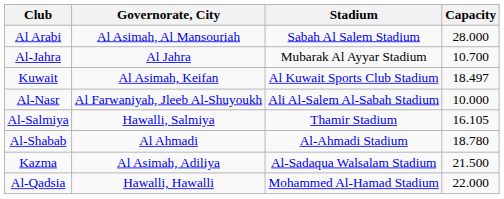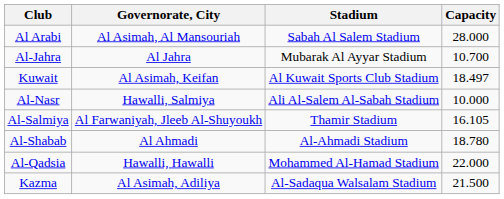Al-Nasr | Governorate, City: Al Farwaniyah, Jleeb Al-Shuyoukh -> Hawalli, Salmiya
Al-Salmiya | Governorate, City: Hawalli, Salmiya -> Al Farwaniyah, Jleeb Al-Shuyoukh
rows swapped: Kazma <-> Al-Qadsia
